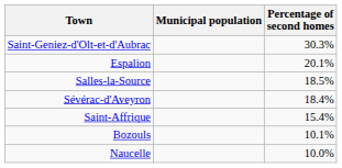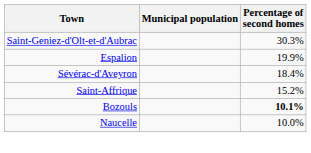Espalion | Percentage of second homes: 20.1% -> 19.9%
- row: Salles-la-Source | 18.5%
Saint-Affrique | Percentage of second homes: 15.4% -> 15.2%
Bozouls | Percentage of second homes: normal -> bold
